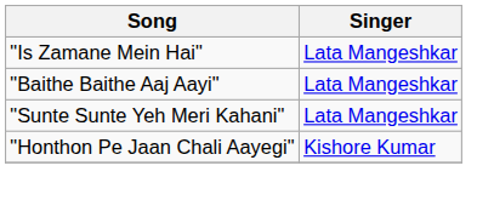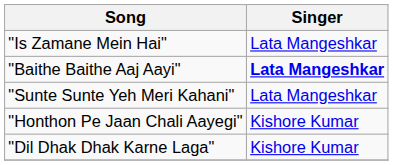"Baithe Baithe Aaj Aayi" | Singer: normal -> bold
+ row: "Dil Dhak Dhak Karne Laga" | Kishore Kumar
